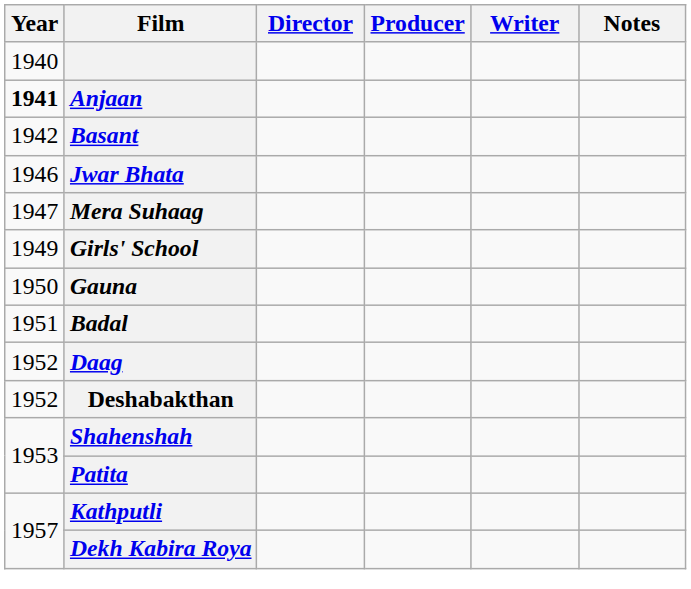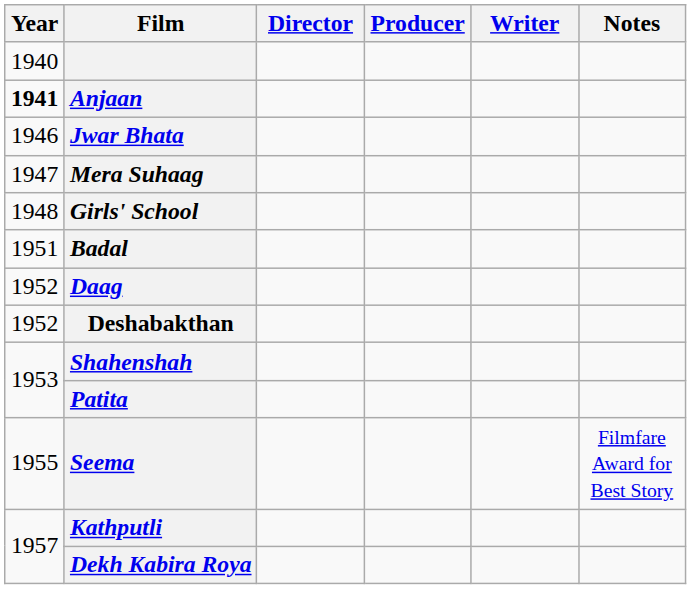- row: 1942 | Basant
Girls' School | Year: 1949 -> 1948
- row: 1950 | Gauna
+ row: 1955 | Seema | Filmfare Award for Best Story
